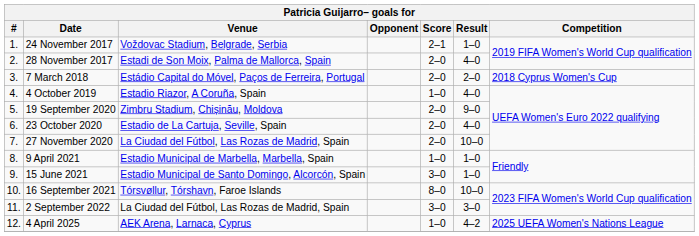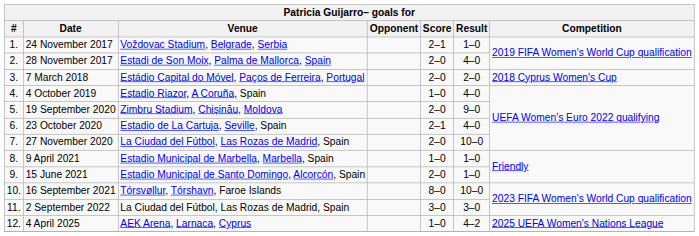23 October 2020 | Score: 2–0 -> 2–1
15 June 2021 | Score: 3–0 -> 2–0
